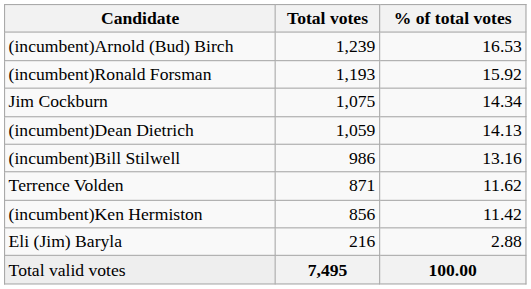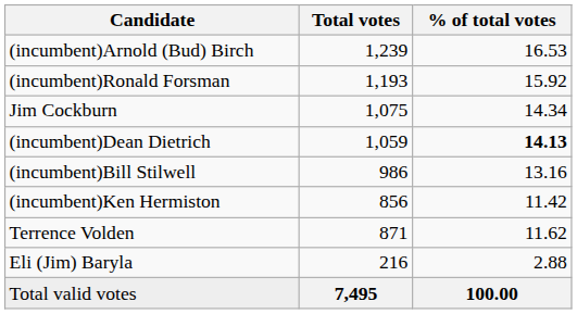(incumbent)Dean Dietrich | % of total votes: normal -> bold
rows swapped: Terrence Volden <-> (incumbent)Ken Hermiston
